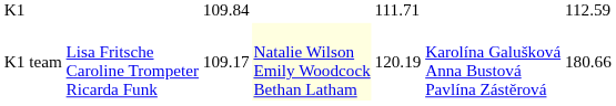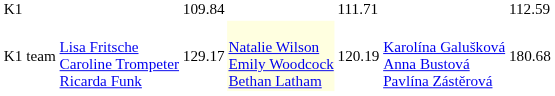K1 team | column 3: 109.17 -> 129.17
K1 team | column 7: 180.66 -> 180.68
